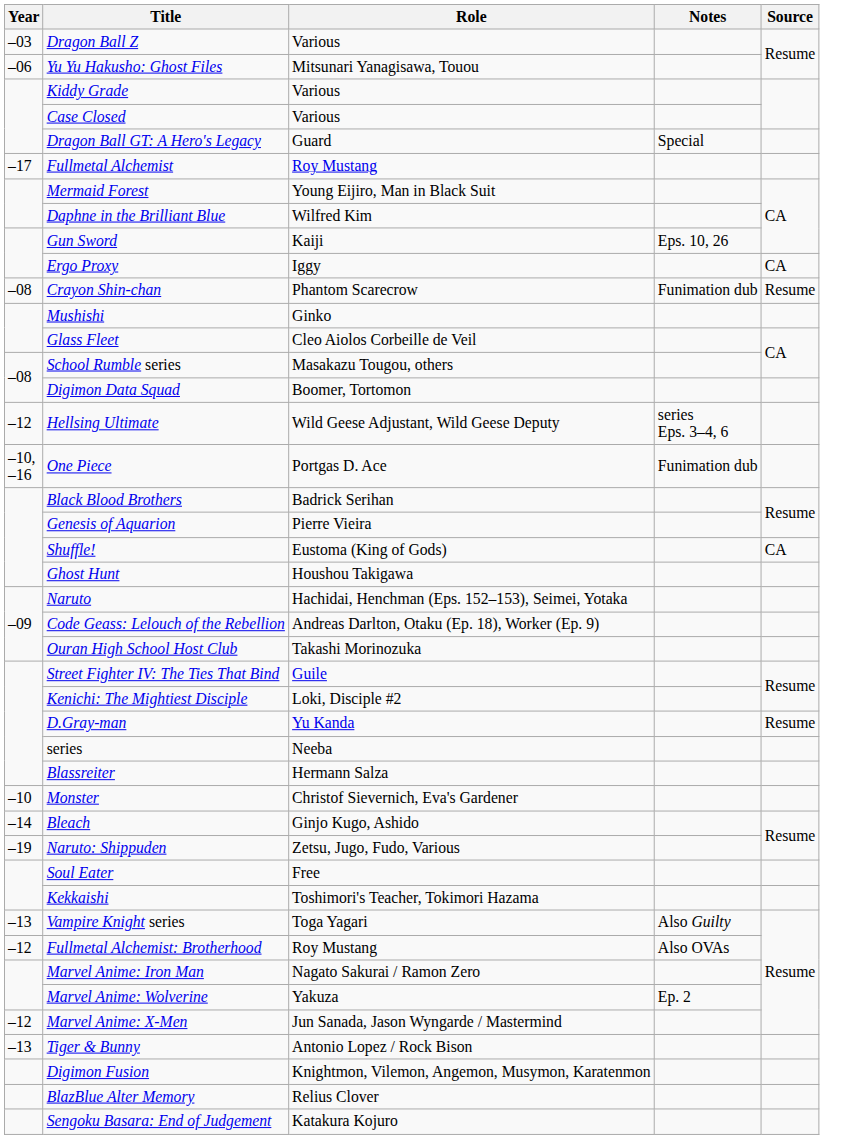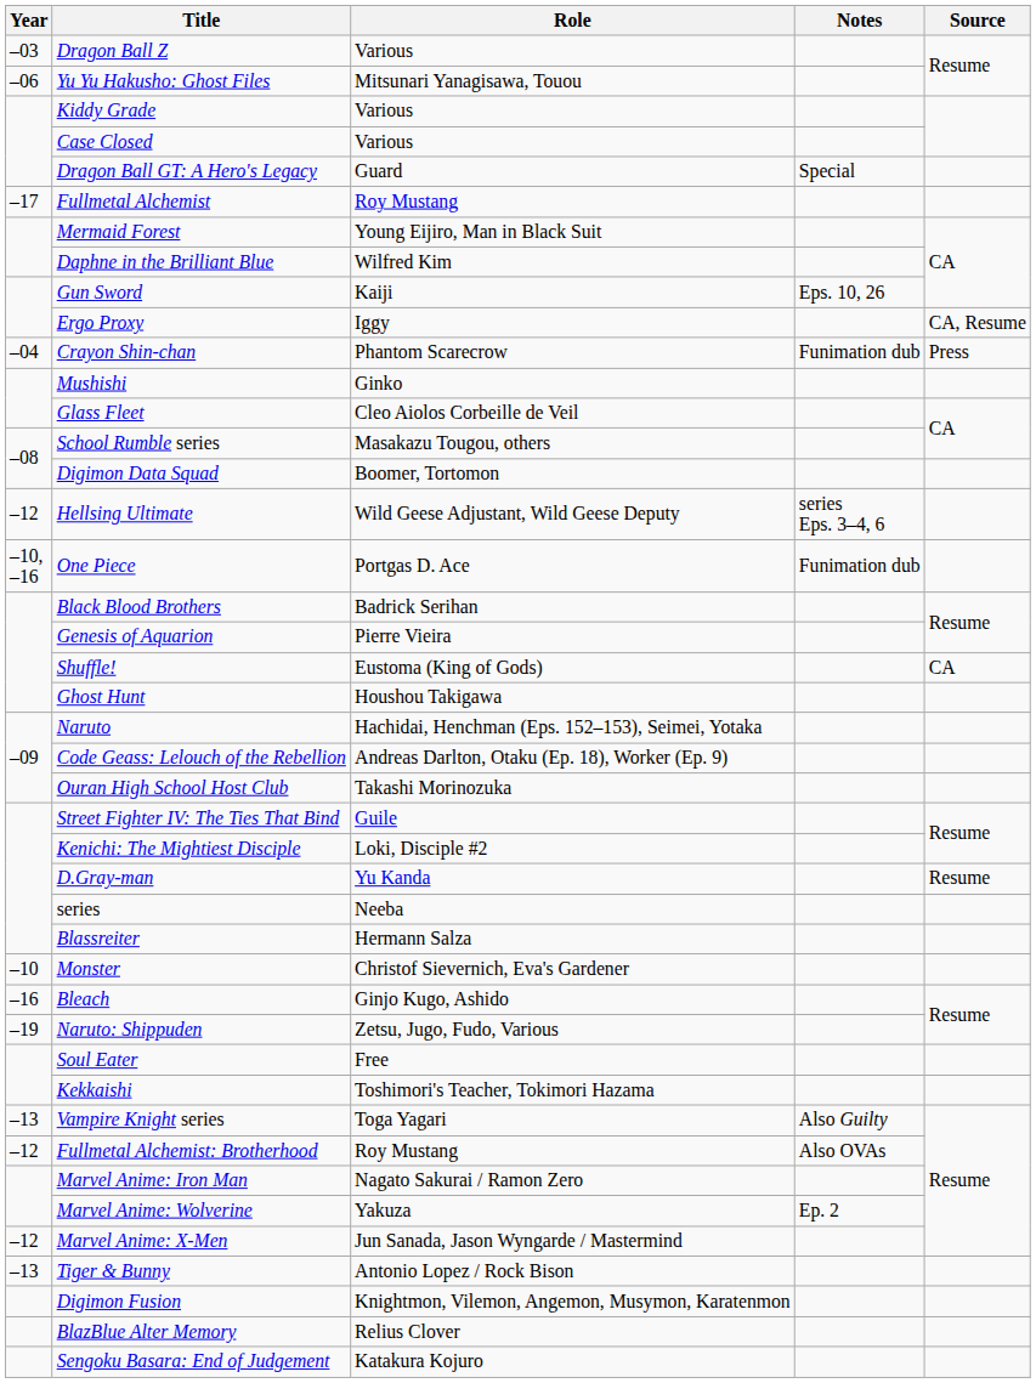Ergo Proxy | Source: CA -> CA, Resume
Crayon Shin-chan | Year: –08 -> –04
Crayon Shin-chan | Source: Resume -> Press
Bleach | Year: –14 -> –16
